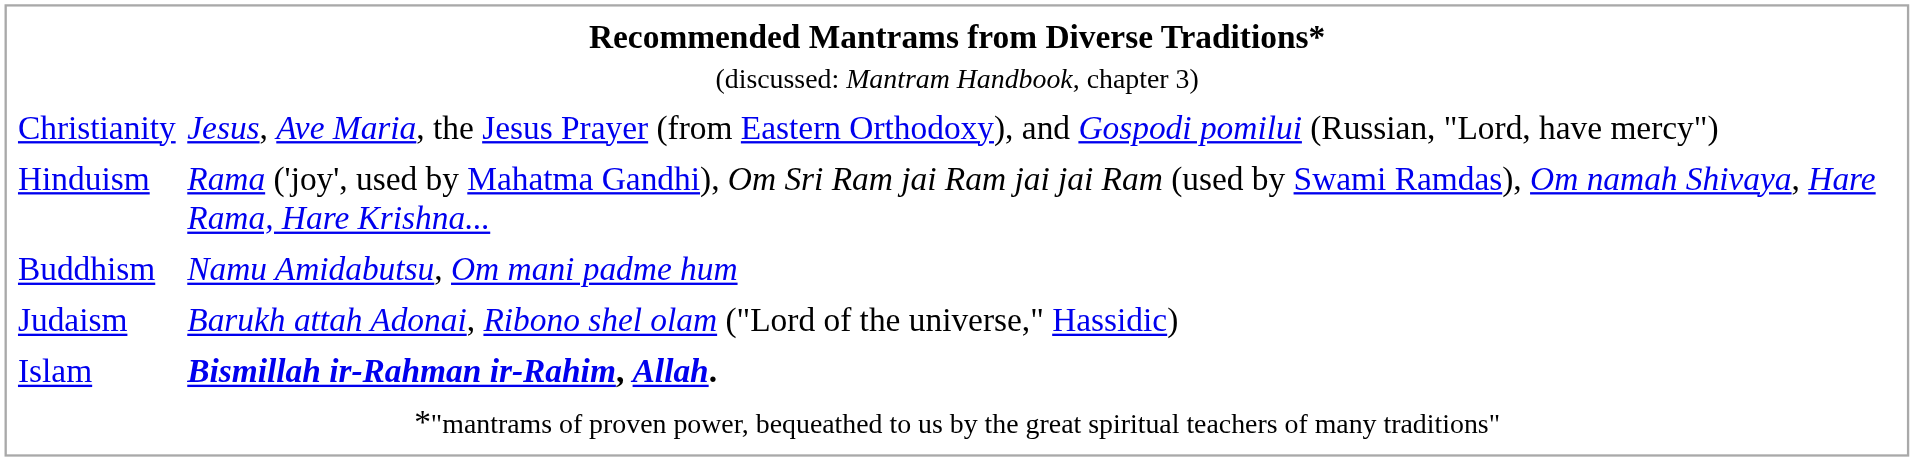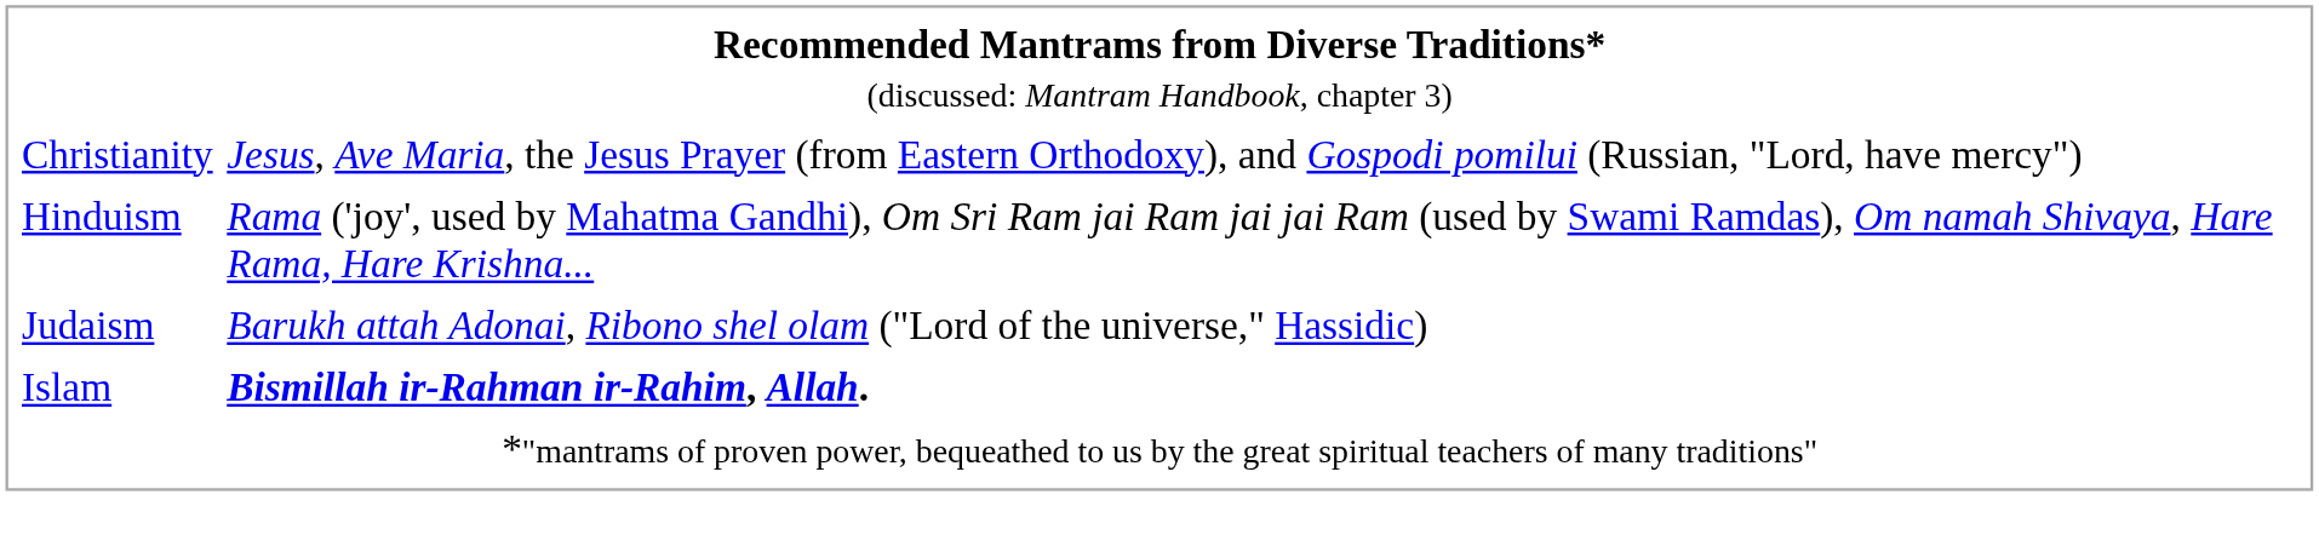- row: Buddhism | Namu Amidabutsu, Om mani padme hum
